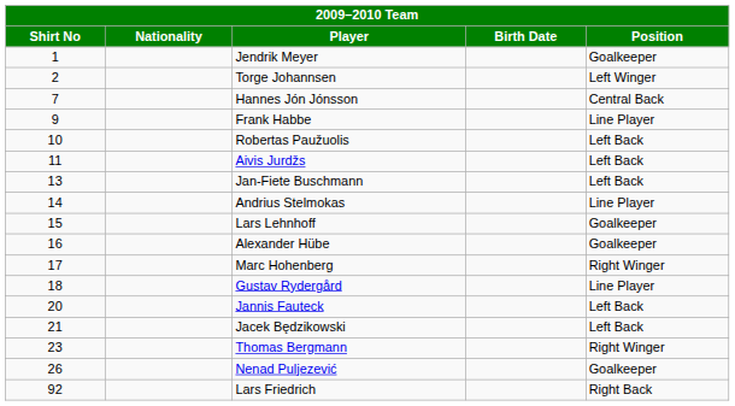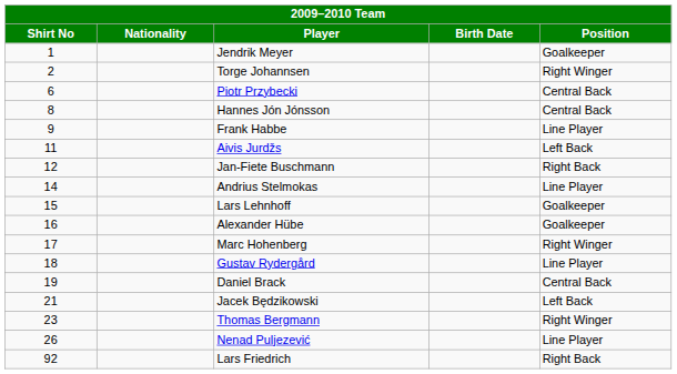Torge Johannsen | Position: Left Winger -> Right Winger
+ row: 6 | Piotr Przybecki | Central Back
Hannes Jón Jónsson | Shirt No: 7 -> 8
- row: 10 | Robertas Paužuolis | Left Back
Jan-Fiete Buschmann | Shirt No: 13 -> 12
Jan-Fiete Buschmann | Position: Left Back -> Right Back
+ row: 19 | Daniel Brack | Central Back
- row: 20 | Jannis Fauteck | Left Back
Nenad Puljezević | Position: Goalkeeper -> Line Player
